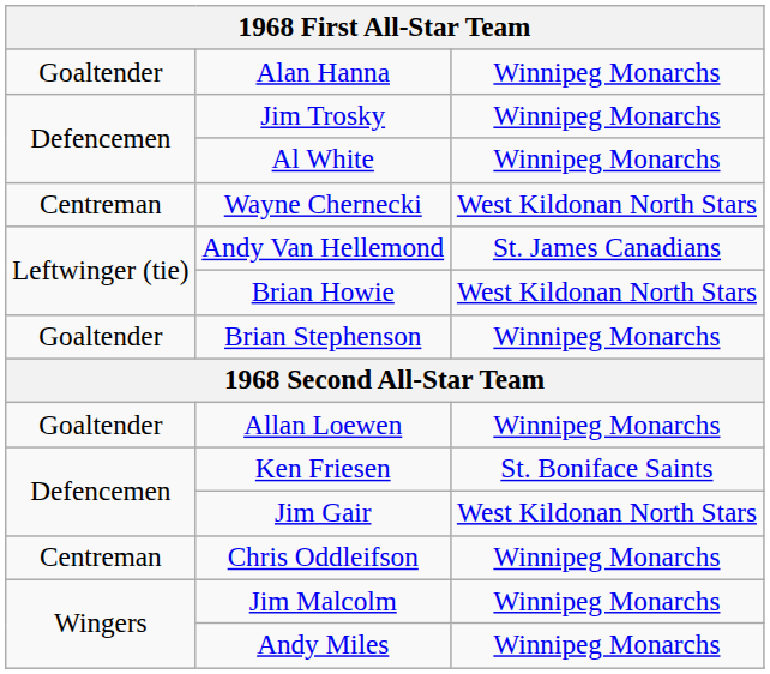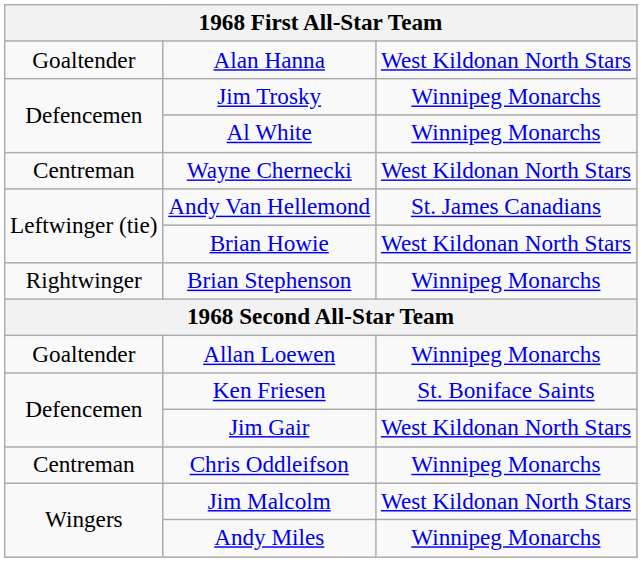Alan Hanna | column 3: Winnipeg Monarchs -> West Kildonan North Stars
Brian Stephenson | column 1: Goaltender -> Rightwinger
Jim Malcolm | column 3: Winnipeg Monarchs -> West Kildonan North Stars
